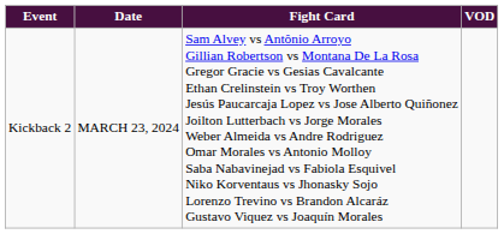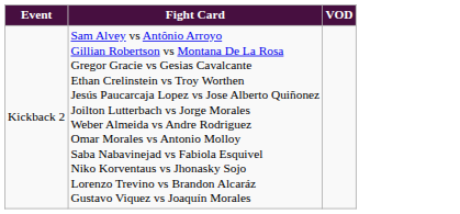- column: Date | MARCH 23, 2024
